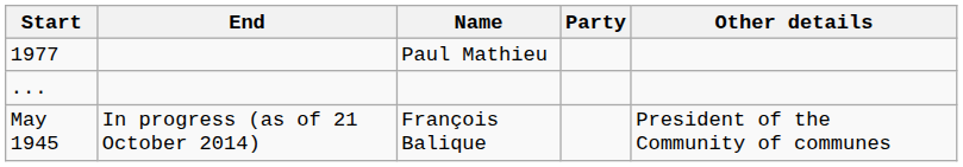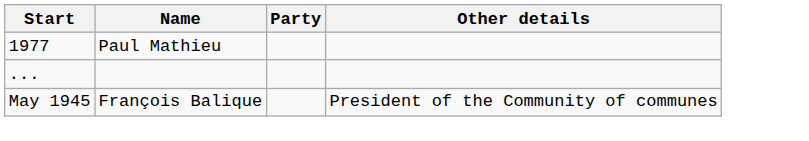- column: End | In progress (as of 21 October 2014)
